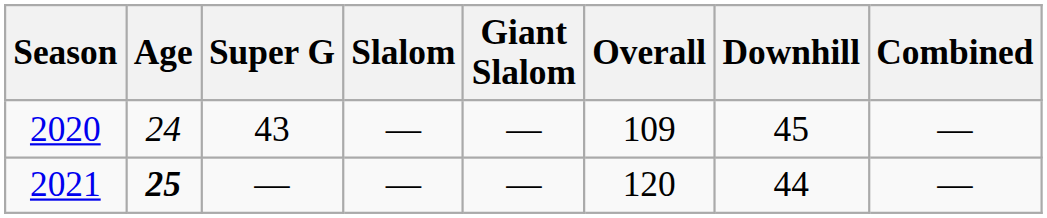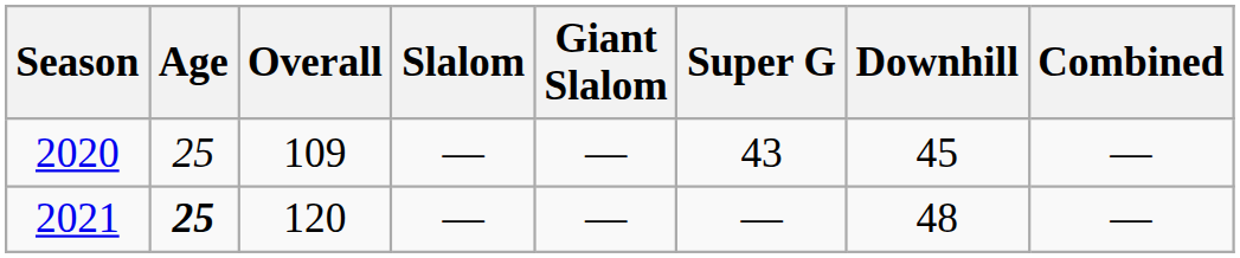columns swapped: Overall <-> Super G
2020 | Age: 24 -> 25
2021 | Downhill: 44 -> 48
